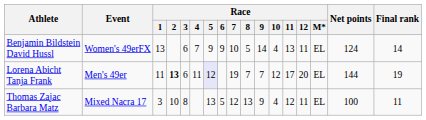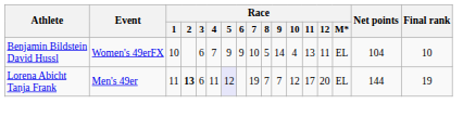Benjamin Bildstein David Hussl | Race / 1: 13 -> 10
Benjamin Bildstein David Hussl | Net points: 124 -> 104
Benjamin Bildstein David Hussl | Final rank: 14 -> 10
- row: Thomas Zajac Barbara Matz | Mixed Nacra 17 | 3 | 10 | 8 | 13 | 5 | 12 | 13 | 9 | 4 | 12 | 11 | EL | 100 | 11
